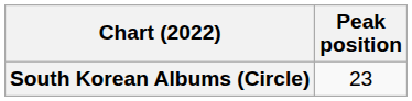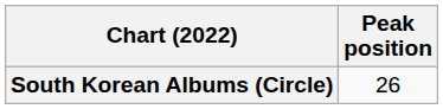South Korean Albums (Circle) | Peak position: 23 -> 26
